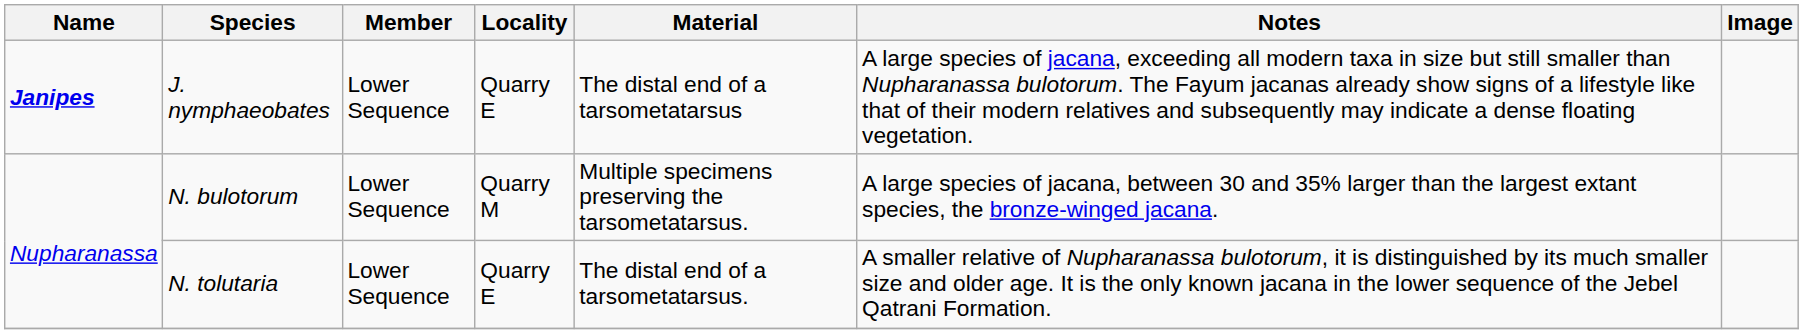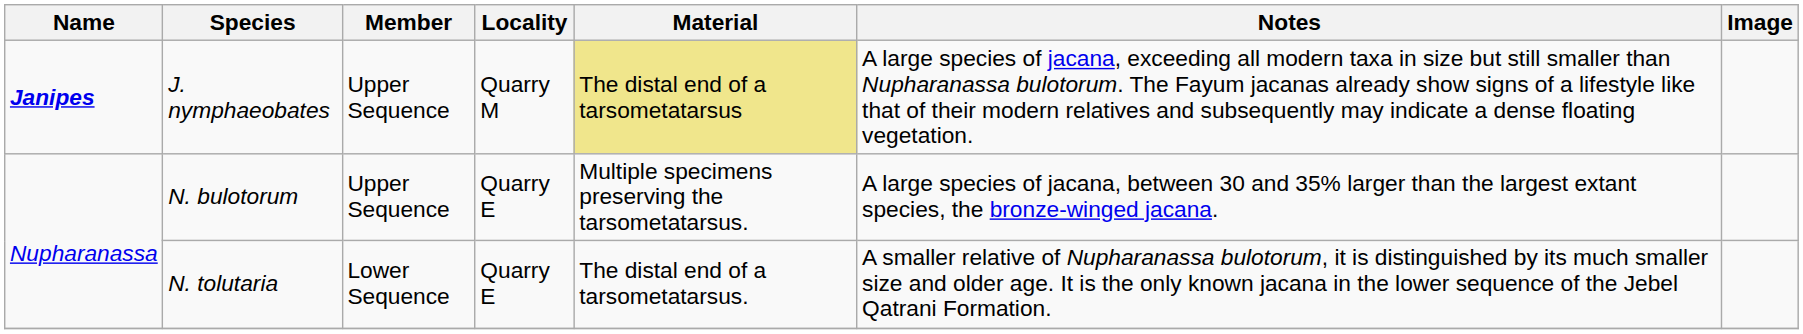J. nymphaeobates | Member: Lower Sequence -> Upper Sequence
J. nymphaeobates | Locality: Quarry E -> Quarry M
J. nymphaeobates | Material: no background -> khaki background
N. bulotorum | Member: Lower Sequence -> Upper Sequence
N. bulotorum | Locality: Quarry M -> Quarry E
